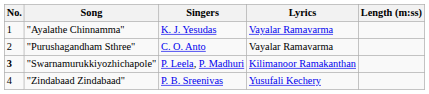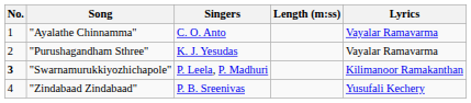columns swapped: Lyrics <-> Length (m:ss)
"Ayalathe Chinnamma" | Singers: K. J. Yesudas -> C. O. Anto
"Purushagandham Sthree" | Singers: C. O. Anto -> K. J. Yesudas
